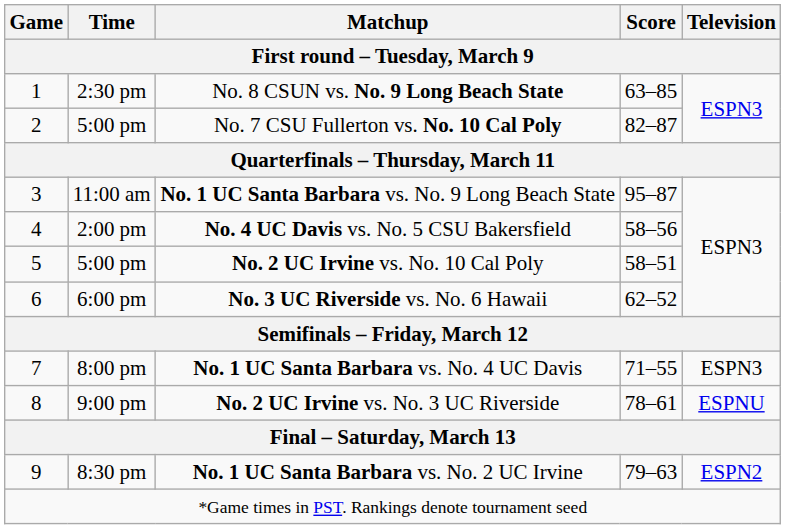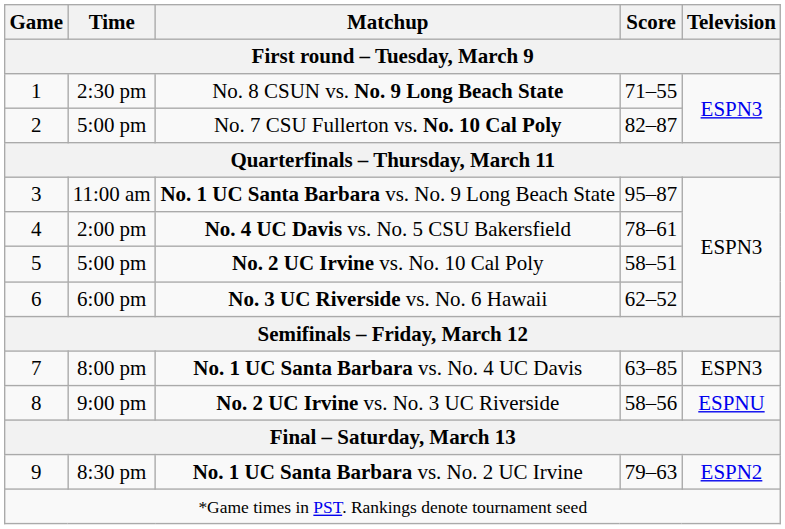No. 8 CSUN vs. No. 9 Long Beach State | Score: 63–85 -> 71–55
No. 4 UC Davis vs. No. 5 CSU Bakersfield | Score: 58–56 -> 78–61
No. 1 UC Santa Barbara vs. No. 4 UC Davis | Score: 71–55 -> 63–85
No. 2 UC Irvine vs. No. 3 UC Riverside | Score: 78–61 -> 58–56
